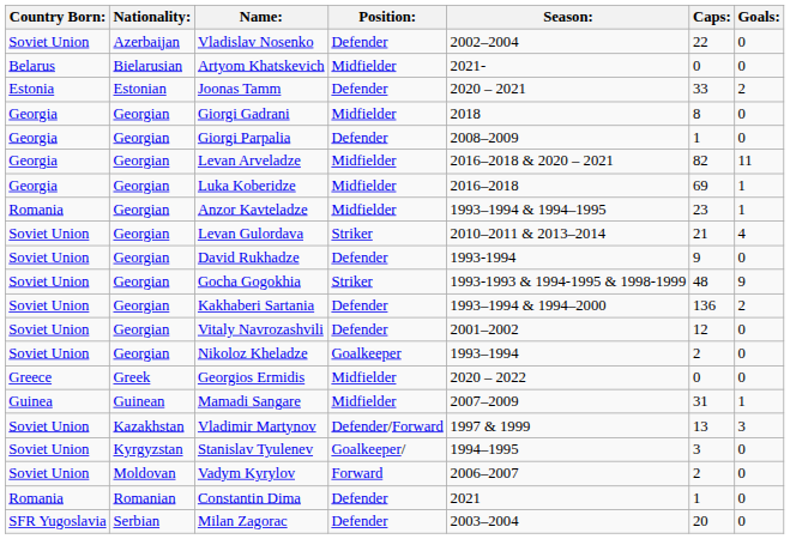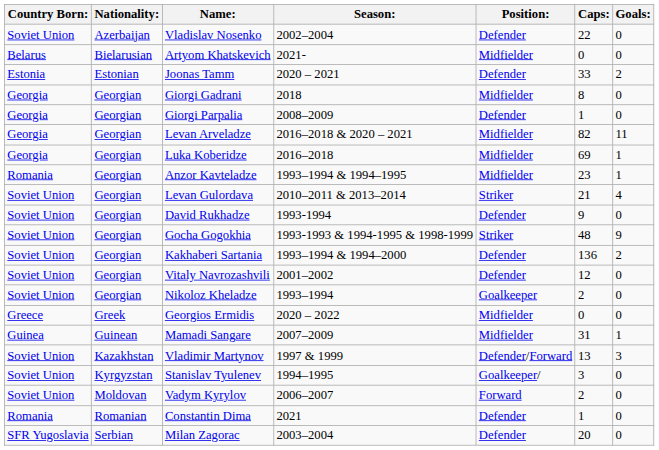columns swapped: Season: <-> Position:
